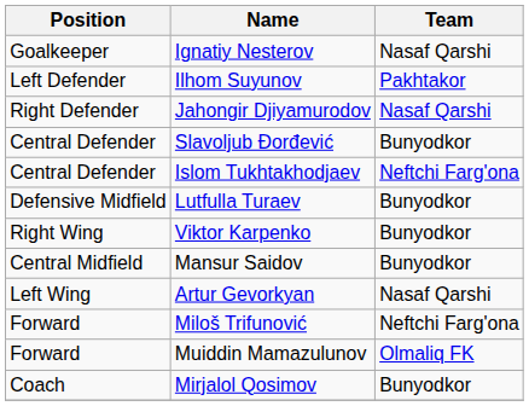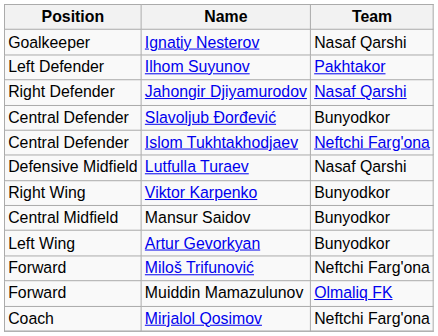Lutfulla Turaev | Team: Bunyodkor -> Nasaf Qarshi
Artur Gevorkyan | Team: Nasaf Qarshi -> Bunyodkor
Mirjalol Qosimov | Team: Bunyodkor -> Neftchi Farg'ona
